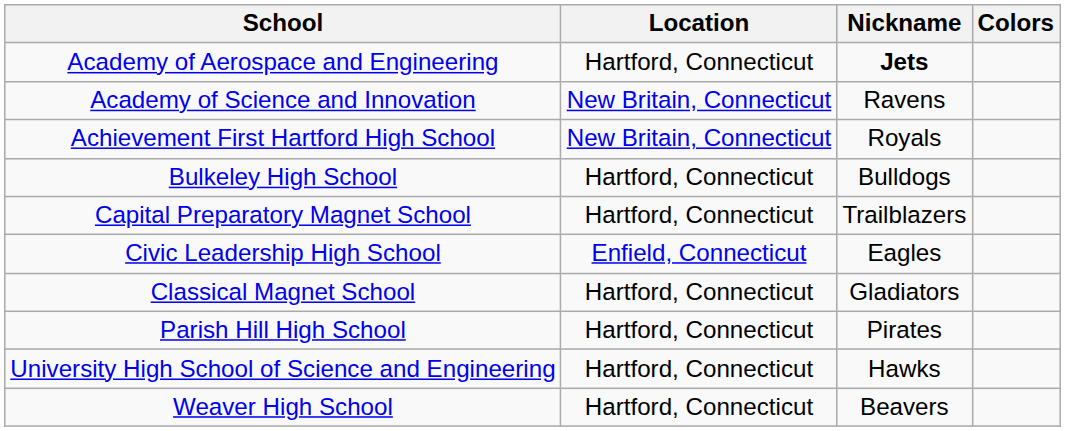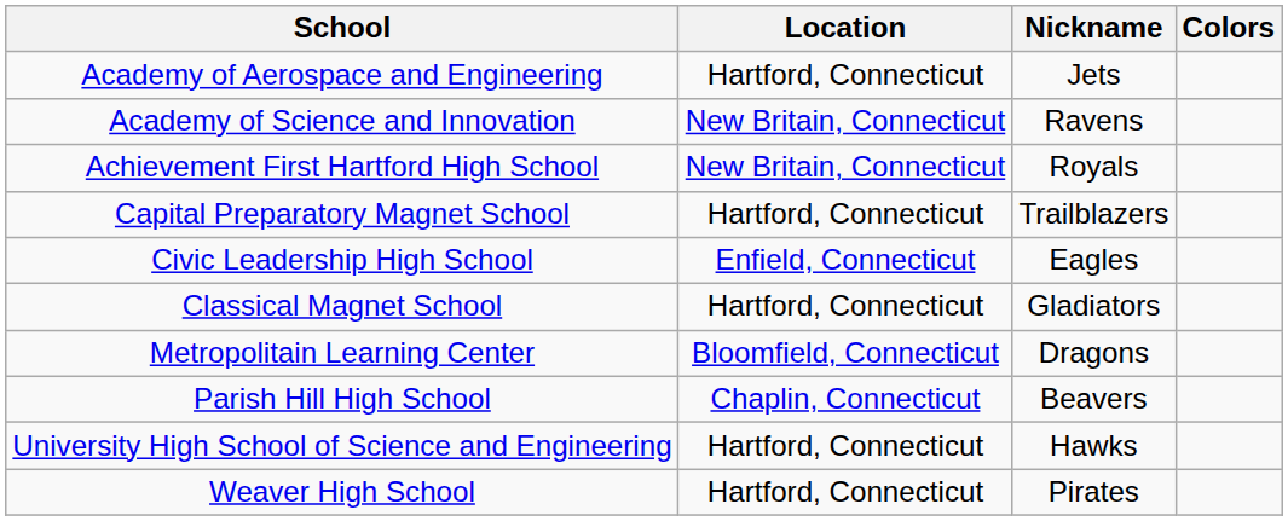Academy of Aerospace and Engineering | Nickname: bold -> normal
- row: Bulkeley High School | Hartford, Connecticut | Bulldogs
+ row: Metropolitain Learning Center | Bloomfield, Connecticut | Dragons
Parish Hill High School | Location: Hartford, Connecticut -> Chaplin, Connecticut
Parish Hill High School | Nickname: Pirates -> Beavers
Weaver High School | Nickname: Beavers -> Pirates
